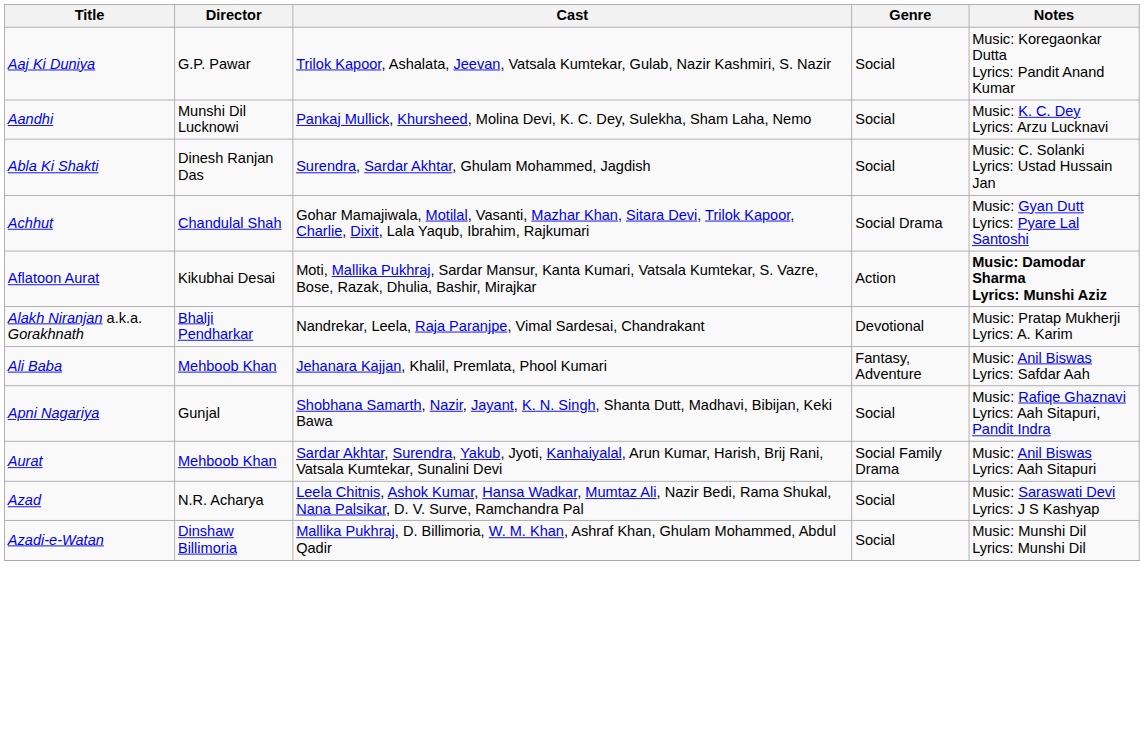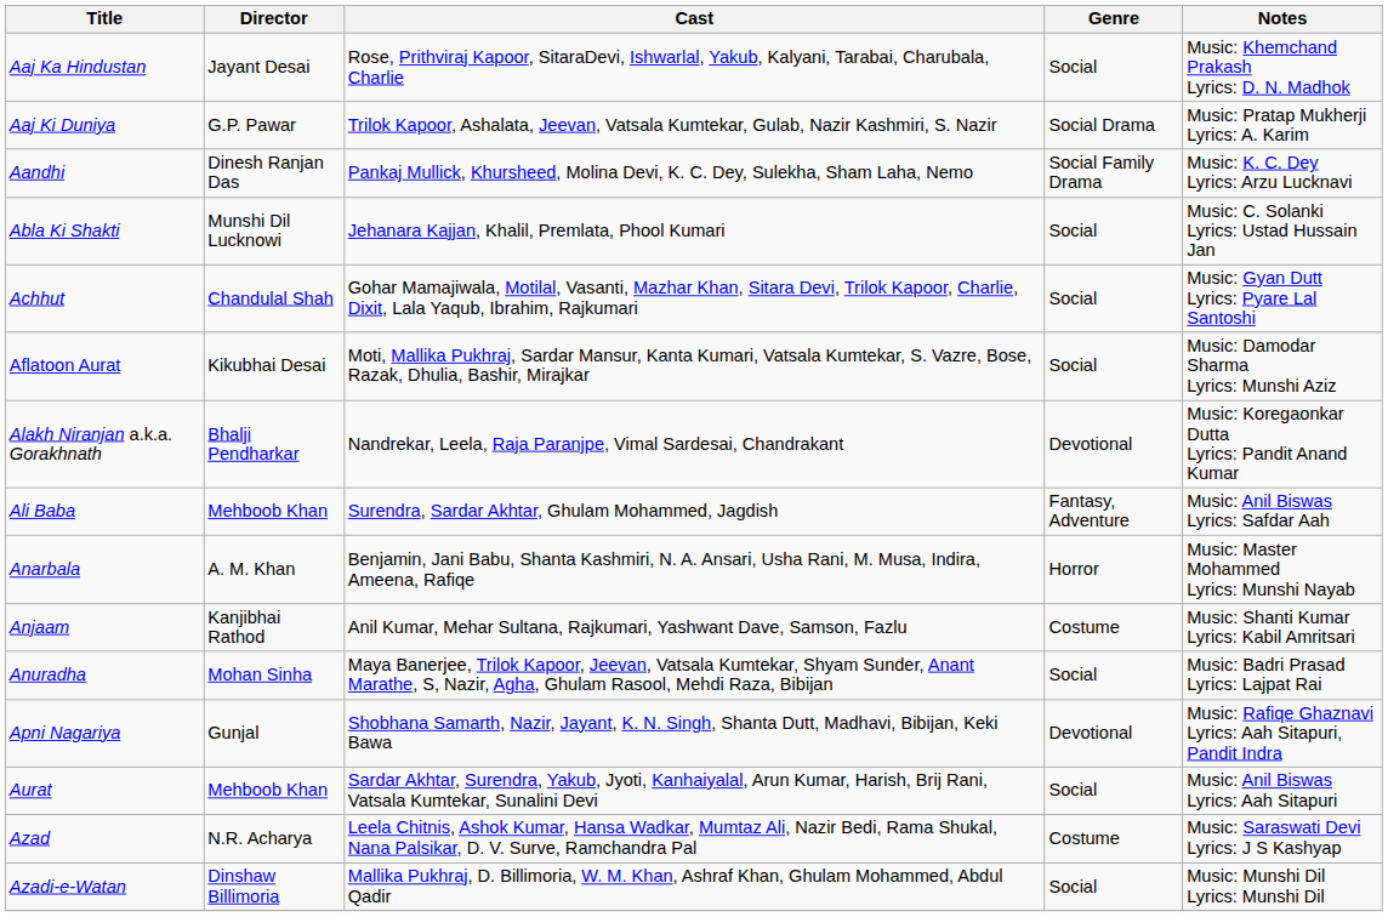+ row: Aaj Ka Hindustan | Jayant Desai | Rose, Prithviraj Kapoor, SitaraDevi, Ishwarlal, Yakub, Kalyani, Tarabai, Charubala, Charlie | Social | Music: Khemchand Prakash Lyrics: D. N. Madhok
Aaj Ki Duniya | Genre: Social -> Social Drama
Aaj Ki Duniya | Notes: Music: Koregaonkar Dutta Lyrics: Pandit Anand Kumar -> Music: Pratap Mukherji Lyrics: A. Karim
Aandhi | Director: Munshi Dil Lucknowi -> Dinesh Ranjan Das
Aandhi | Genre: Social -> Social Family Drama
Abla Ki Shakti | Director: Dinesh Ranjan Das -> Munshi Dil Lucknowi
Abla Ki Shakti | Cast: Surendra, Sardar Akhtar, Ghulam Mohammed, Jagdish -> Jehanara Kajjan, Khalil, Premlata, Phool Kumari
Achhut | Genre: Social Drama -> Social
Aflatoon Aurat | Genre: Action -> Social
Aflatoon Aurat | Notes: bold -> normal
Alakh Niranjan a.k.a. Gorakhnath | Notes: Music: Pratap Mukherji Lyrics: A. Karim -> Music: Koregaonkar Dutta Lyrics: Pandit Anand Kumar
Ali Baba | Cast: Jehanara Kajjan, Khalil, Premlata, Phool Kumari -> Surendra, Sardar Akhtar, Ghulam Mohammed, Jagdish
+ row: Anarbala | A. M. Khan | Benjamin, Jani Babu, Shanta Kashmiri, N. A. Ansari, Usha Rani, M. Musa, Indira, Ameena, Rafiqe | Horror | Music: Master Mohammed Lyrics: Munshi Nayab
+ row: Anjaam | Kanjibhai Rathod | Anil Kumar, Mehar Sultana, Rajkumari, Yashwant Dave, Samson, Fazlu | Costume | Music: Shanti Kumar Lyrics: Kabil Amritsari
+ row: Anuradha | Mohan Sinha | Maya Banerjee, Trilok Kapoor, Jeevan, Vatsala Kumtekar, Shyam Sunder, Anant Marathe, S, Nazir, Agha, Ghulam Rasool, Mehdi Raza, Bibijan | Social | Music: Badri Prasad Lyrics: Lajpat Rai
Apni Nagariya | Genre: Social -> Devotional
Aurat | Genre: Social Family Drama -> Social
Azad | Genre: Social -> Costume
